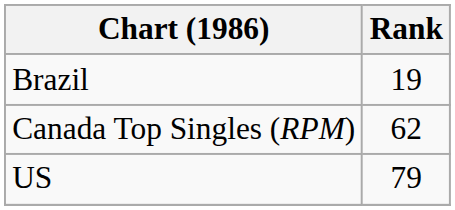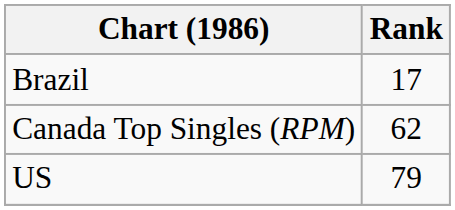Brazil | Rank: 19 -> 17
